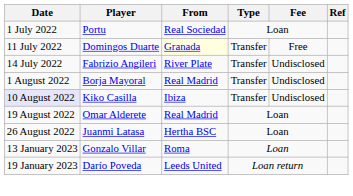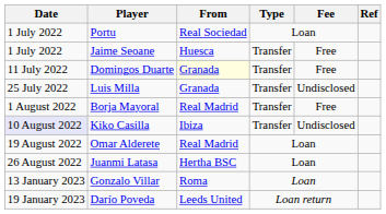+ row: 1 July 2022 | Jaime Seoane | Huesca | Transfer | Free
- row: 14 July 2022 | Fabrizio Angileri | River Plate | Transfer | Undisclosed
+ row: 25 July 2022 | Luis Milla | Granada | Transfer | Undisclosed
Borja Mayoral | Fee: Undisclosed -> Free
